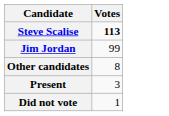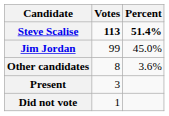+ column: Percent | 51.4% | 45.0% | 3.6%
